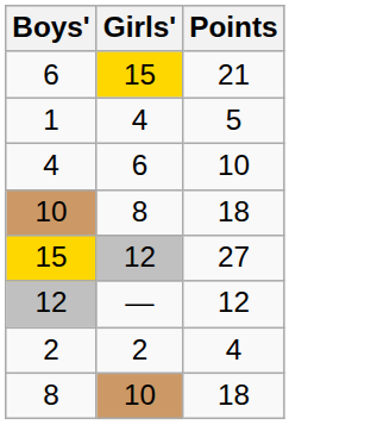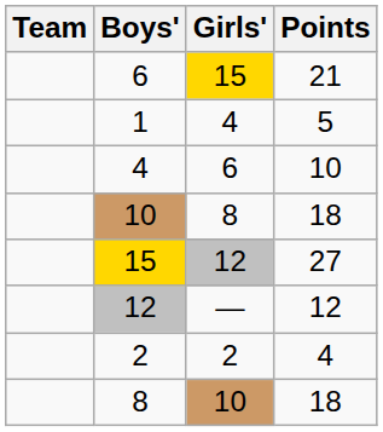+ column: Team
